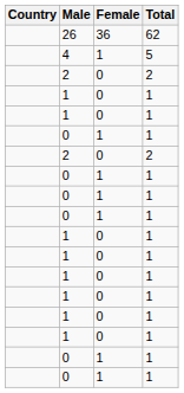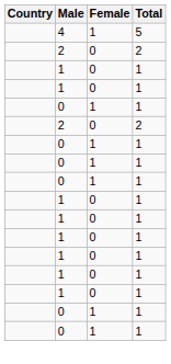- row: 26 | 36 | 62
